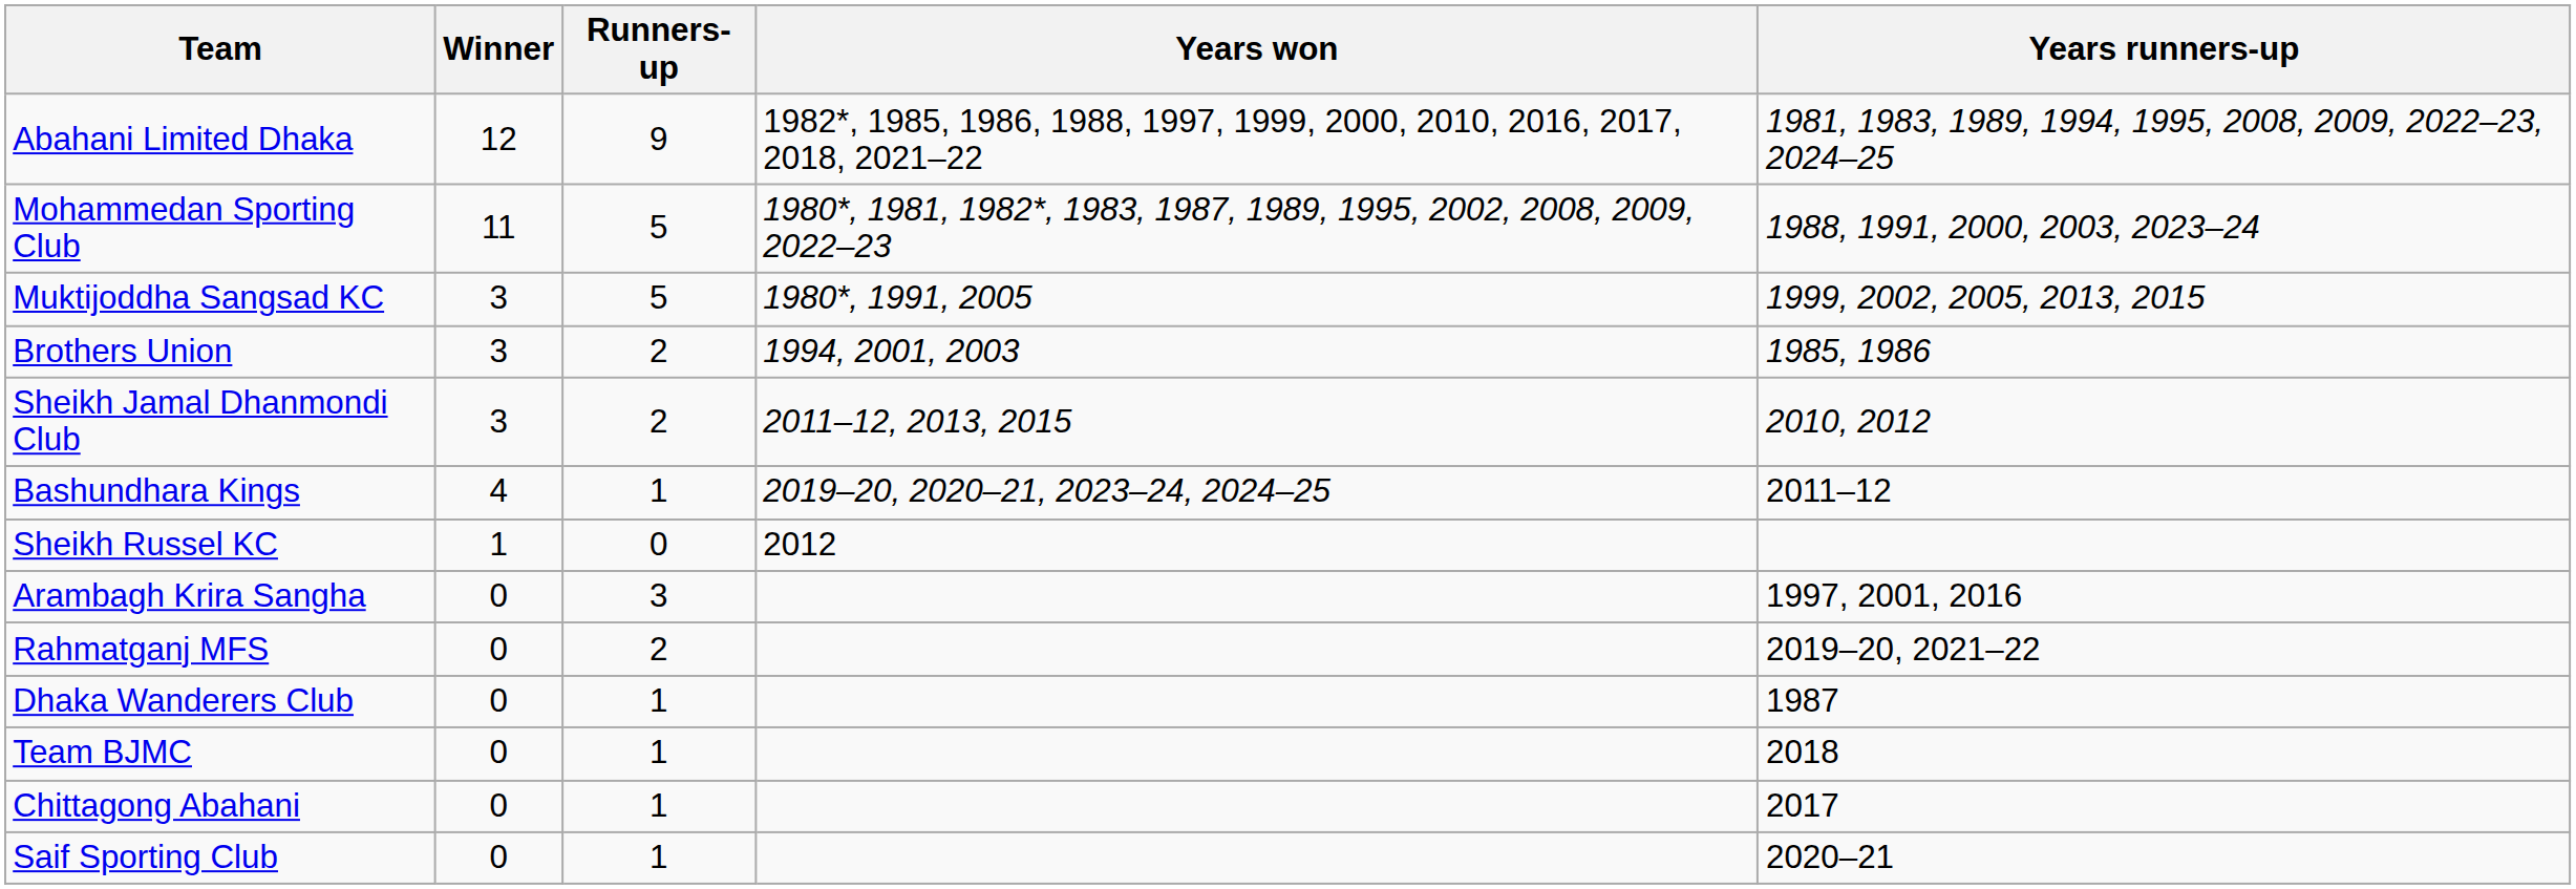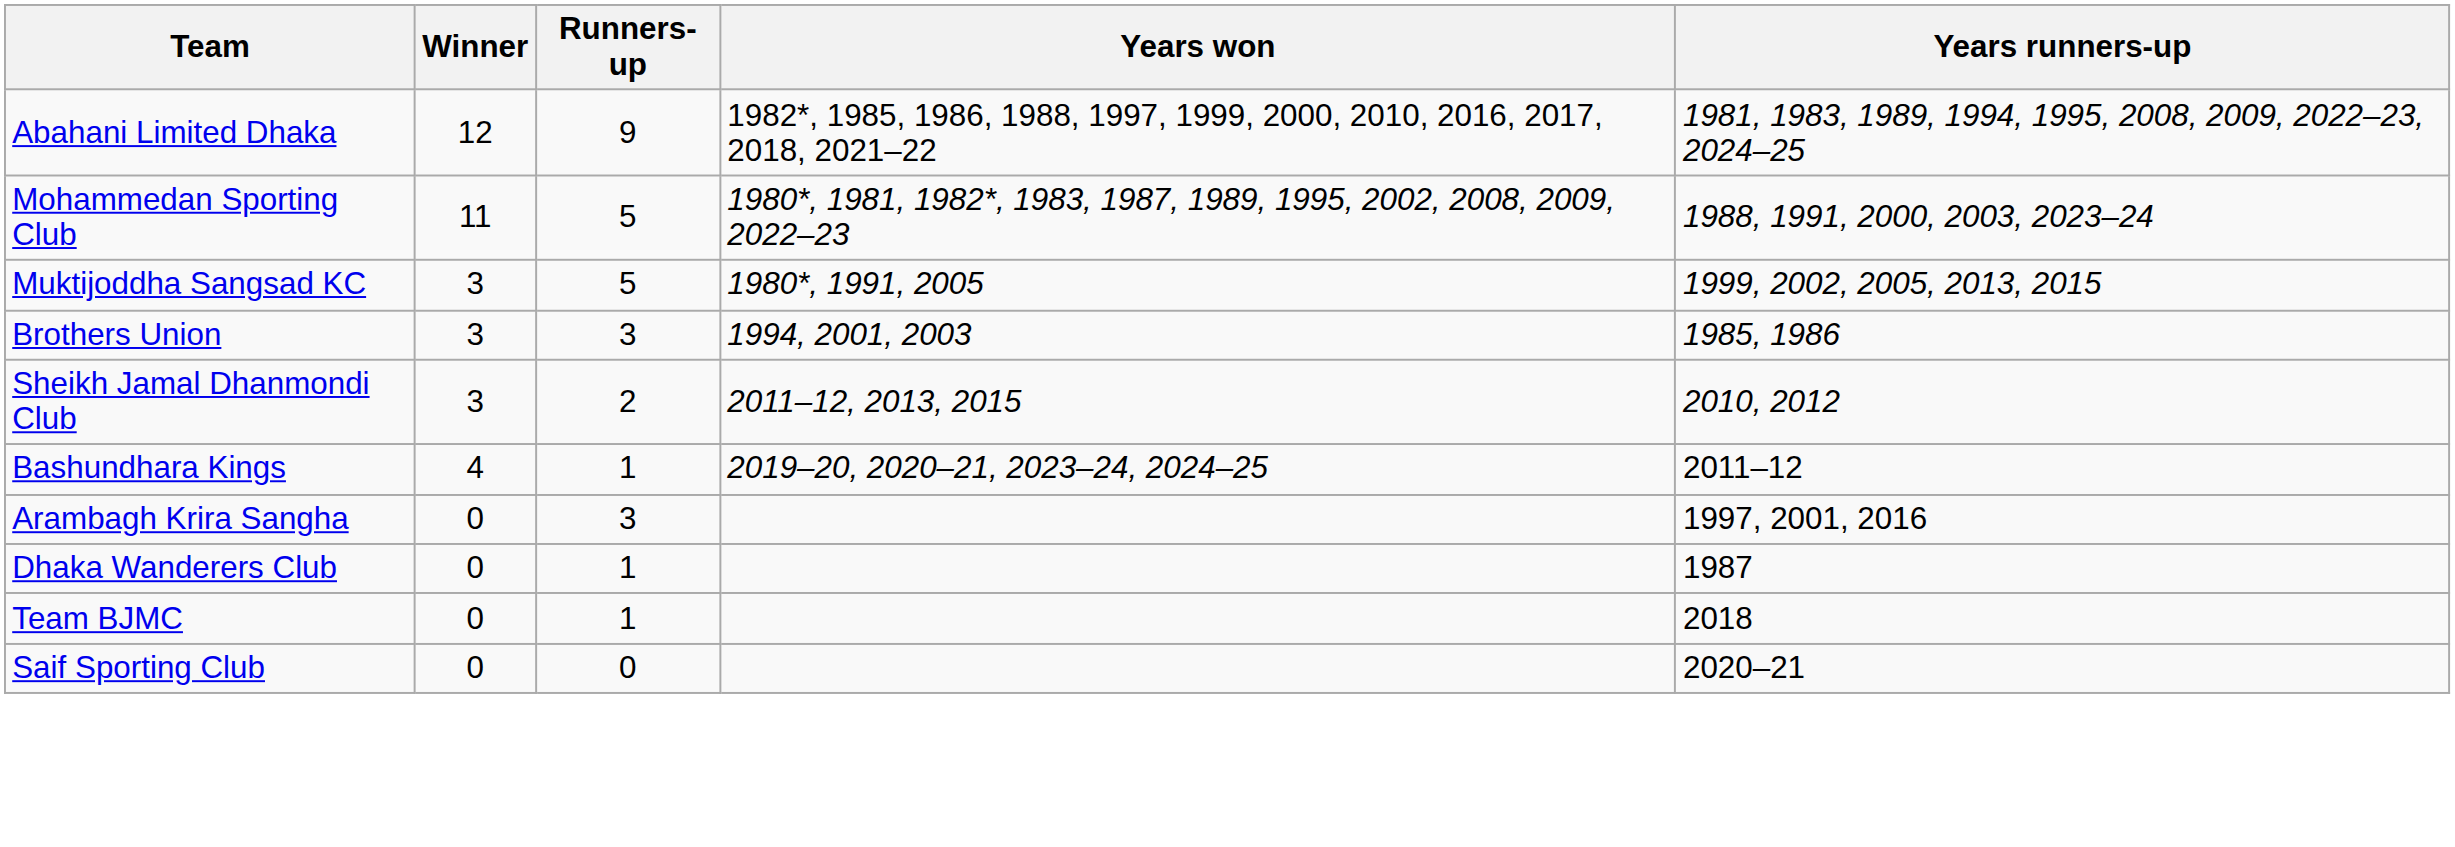Brothers Union | Runners-up: 2 -> 3
- row: Sheikh Russel KC | 1 | 0 | 2012
- row: Rahmatganj MFS | 0 | 2 | 2019–20, 2021–22
- row: Chittagong Abahani | 0 | 1 | 2017
Saif Sporting Club | Runners-up: 1 -> 0
